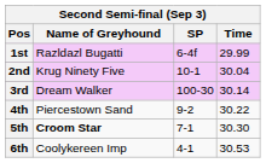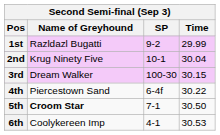1st | SP: 6-4f -> 9-2
3rd | Time: 30.14 -> 30.15
4th | SP: 9-2 -> 6-4f
5th | Time: 30.30 -> 30.50
